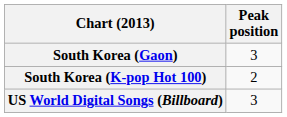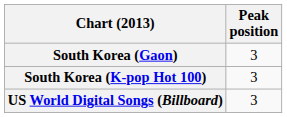South Korea (K-pop Hot 100) | Peak position: 2 -> 3
